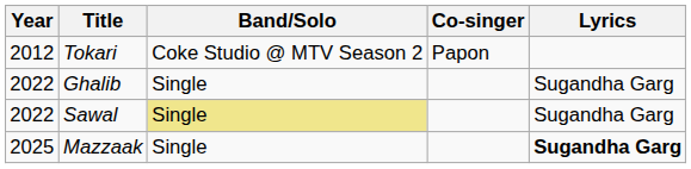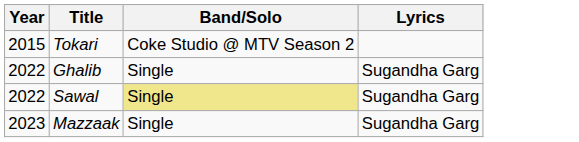- column: Co-singer | Papon
Tokari | Year: 2012 -> 2015
Mazzaak | Year: 2025 -> 2023
Mazzaak | Lyrics: bold -> normal
